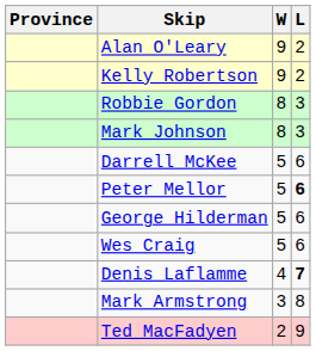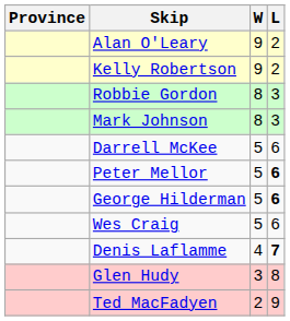George Hilderman | L: normal -> bold
- row: Mark Armstrong | 3 | 8
+ row: Glen Hudy | 3 | 8
